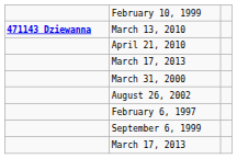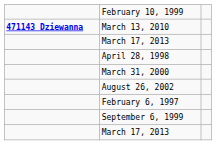- row: April 21, 2010
+ row: April 28, 1998
